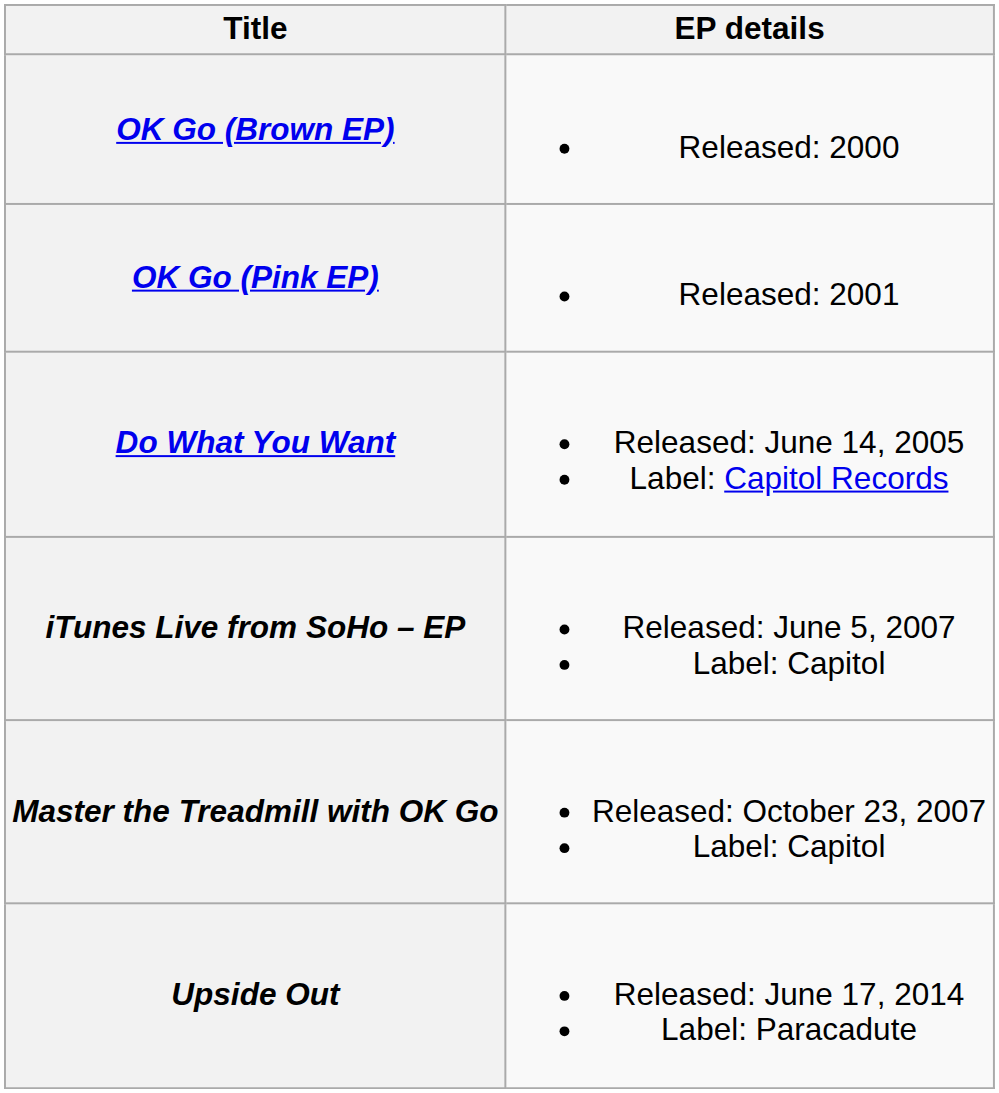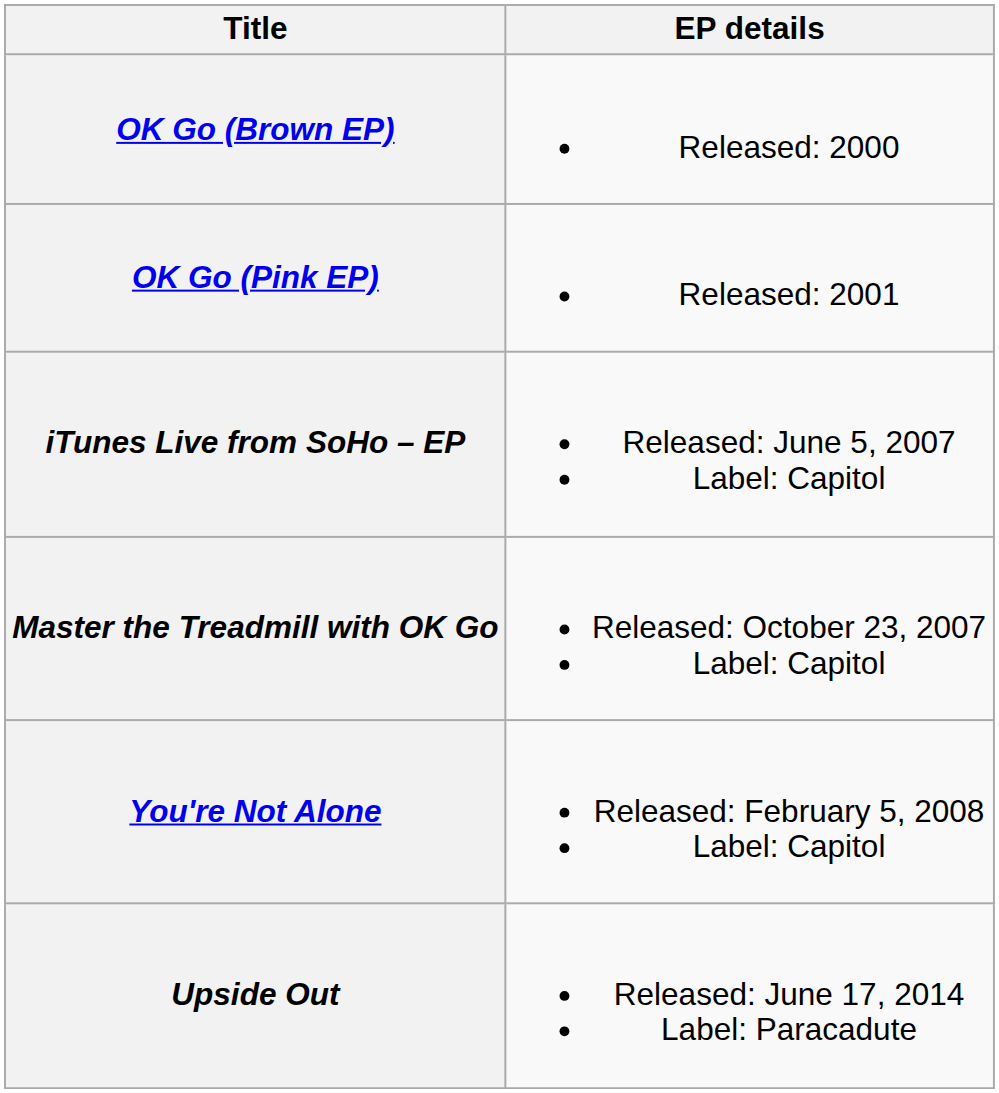- row: Do What You Want | Released: June 14, 2005 Label: Capitol Records
+ row: You're Not Alone | Released: February 5, 2008 Label: Capitol
